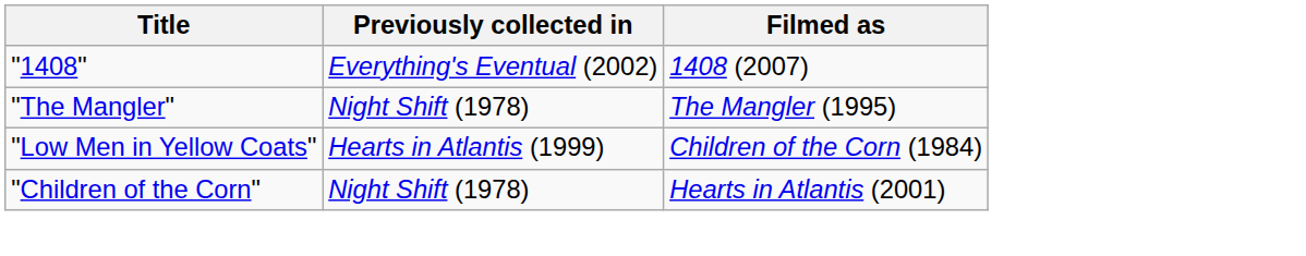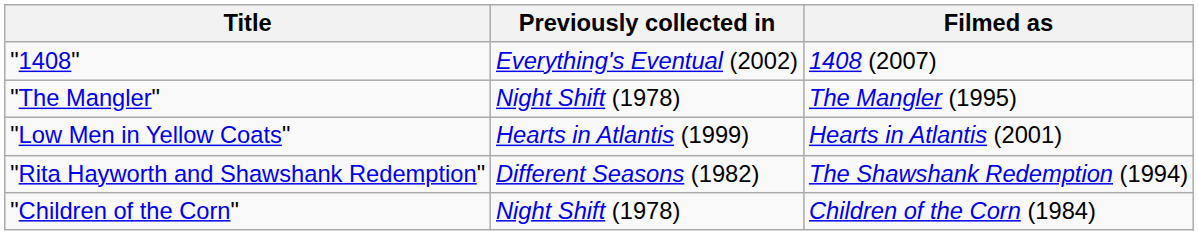"Low Men in Yellow Coats" | Filmed as: Children of the Corn (1984) -> Hearts in Atlantis (2001)
+ row: "Rita Hayworth and Shawshank Redemption" | Different Seasons (1982) | The Shawshank Redemption (1994)
"Children of the Corn" | Filmed as: Hearts in Atlantis (2001) -> Children of the Corn (1984)
